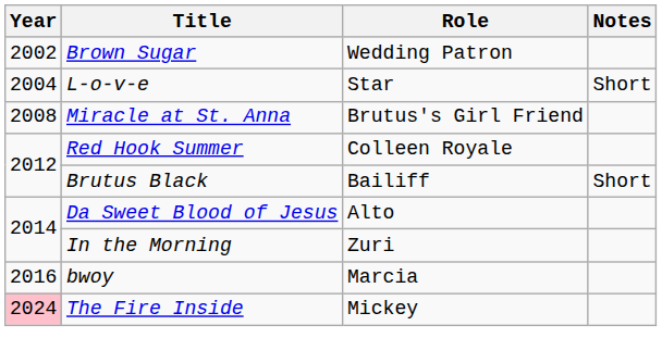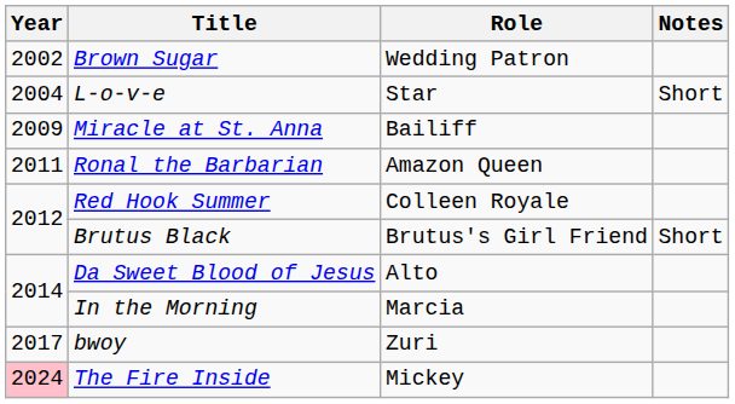Miracle at St. Anna | Year: 2008 -> 2009
Miracle at St. Anna | Role: Brutus's Girl Friend -> Bailiff
+ row: 2011 | Ronal the Barbarian | Amazon Queen
Brutus Black | Role: Bailiff -> Brutus's Girl Friend
In the Morning | Role: Zuri -> Marcia
bwoy | Year: 2016 -> 2017
bwoy | Role: Marcia -> Zuri
